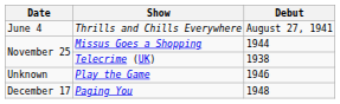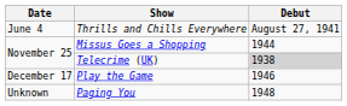Telecrime (UK) | Debut: no background -> lightgrey background
Play the Game | Date: Unknown -> December 17
Paging You | Date: December 17 -> Unknown
